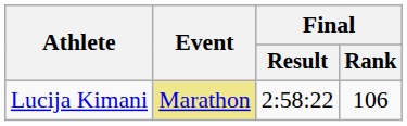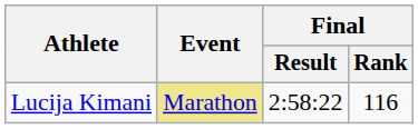Lucija Kimani | Final / Rank: 106 -> 116
